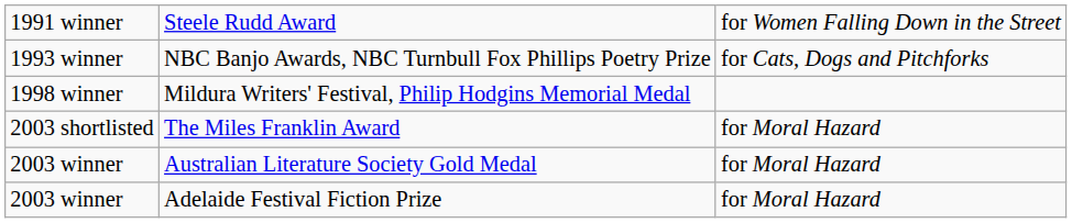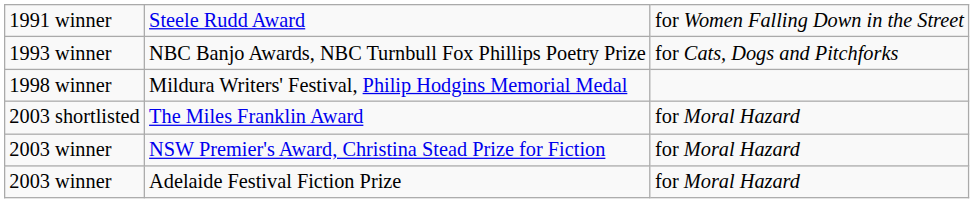- row: 2003 winner | Australian Literature Society Gold Medal | for Moral Hazard
+ row: 2003 winner | NSW Premier's Award, Christina Stead Prize for Fiction | for Moral Hazard
